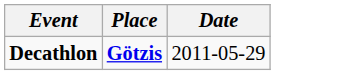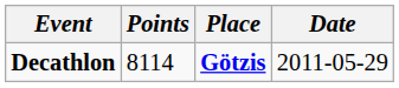+ column: Points | 8114
